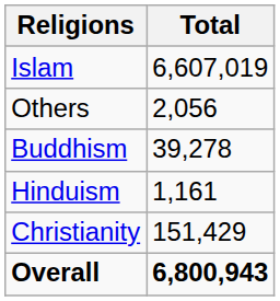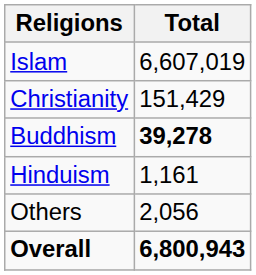rows swapped: Christianity <-> Others
Buddhism | Total: normal -> bold
